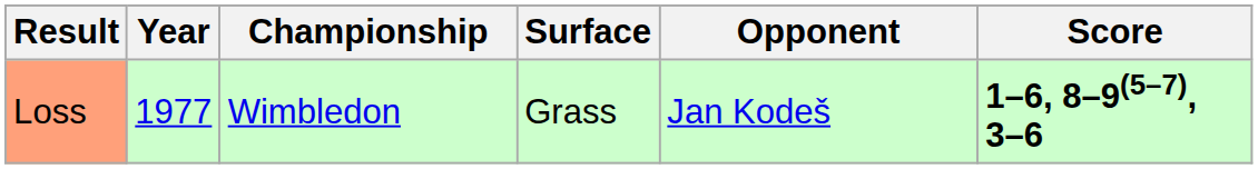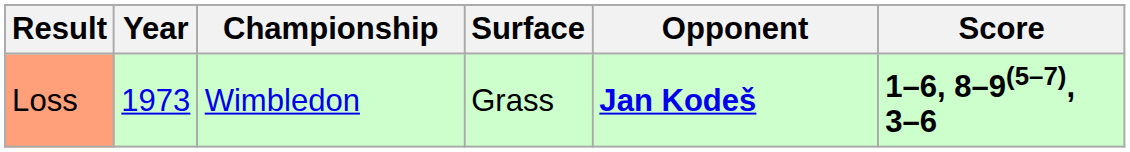Loss | Year: 1977 -> 1973
Loss | Opponent: normal -> bold
